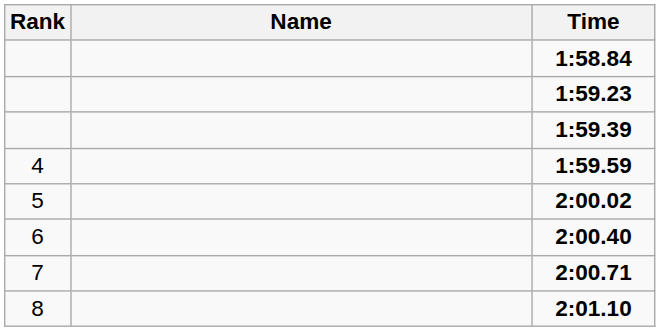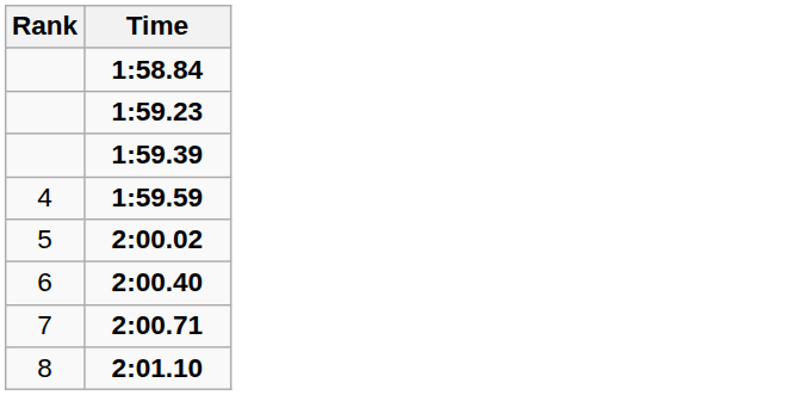- column: Name
